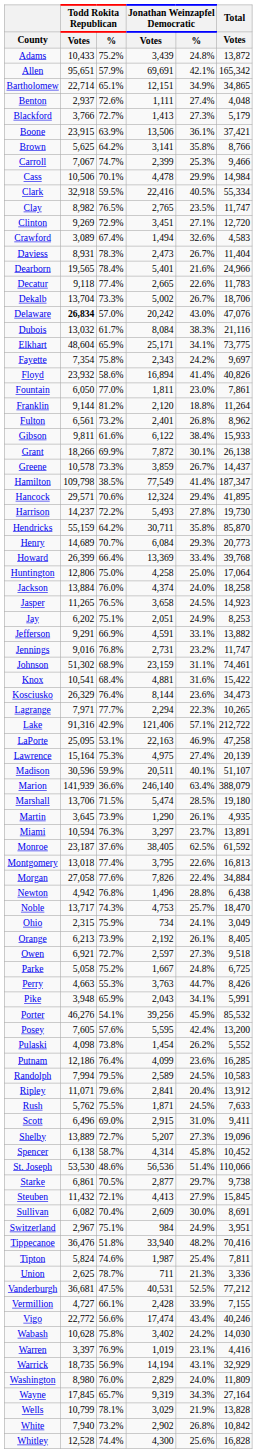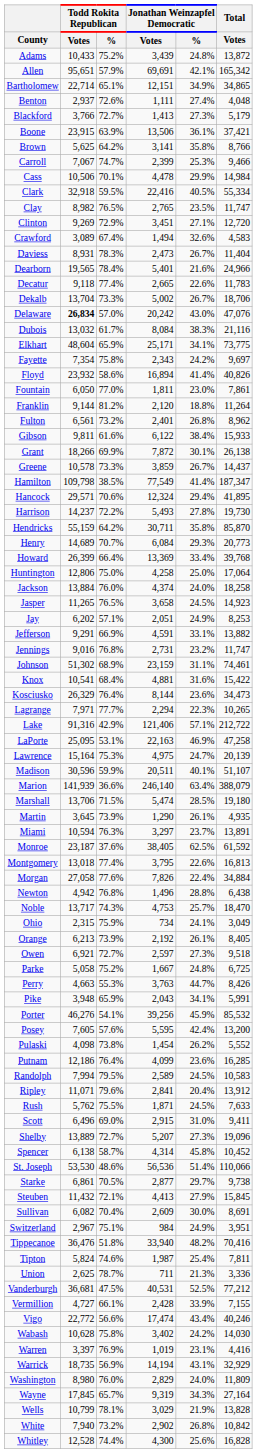Jay | Todd Rokita Republican / %: 75.1% -> 57.1%
Lawrence | Jonathan Weinzapfel Democratic / %: 27.4% -> 24.7%
